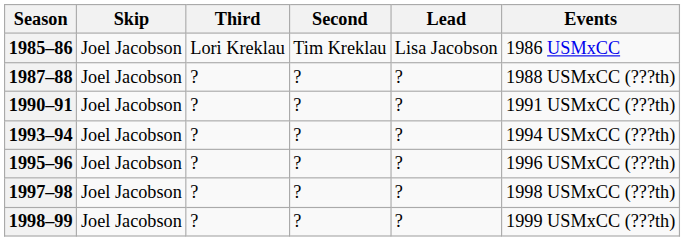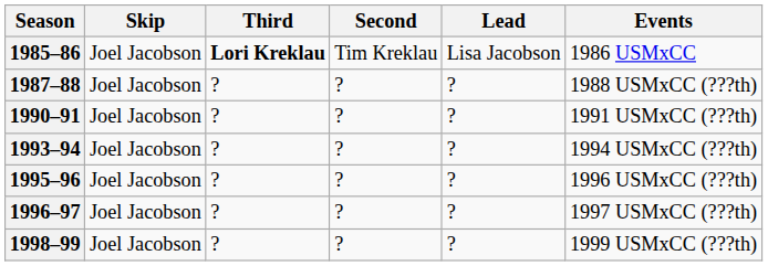1985–86 | Third: normal -> bold
+ row: 1996–97 | Joel Jacobson | ? | ? | ? | 1997 USMxCC (???th)
- row: 1997–98 | Joel Jacobson | ? | ? | ? | 1998 USMxCC (???th)
